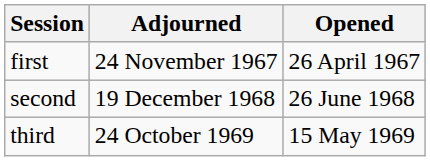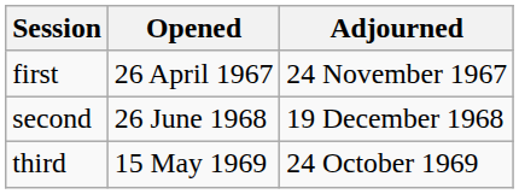columns swapped: Opened <-> Adjourned
